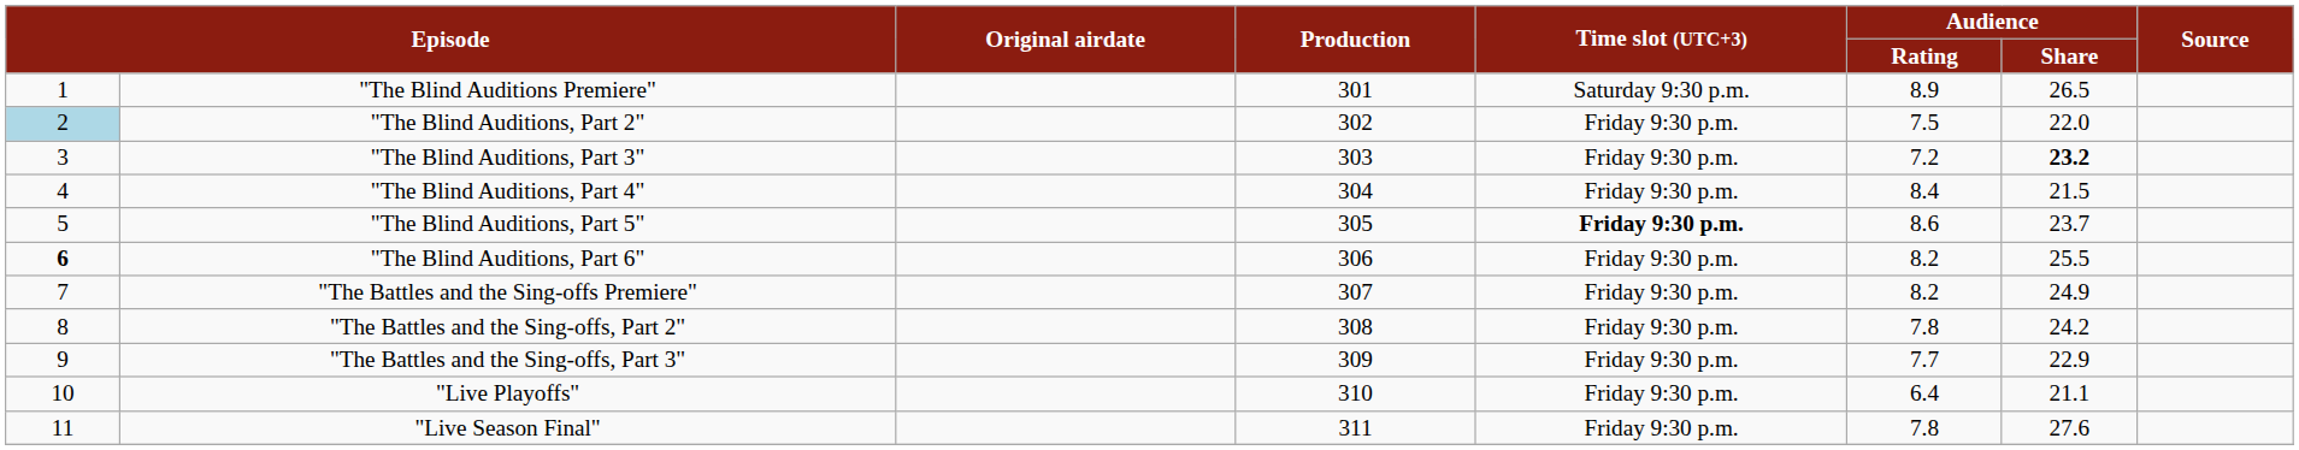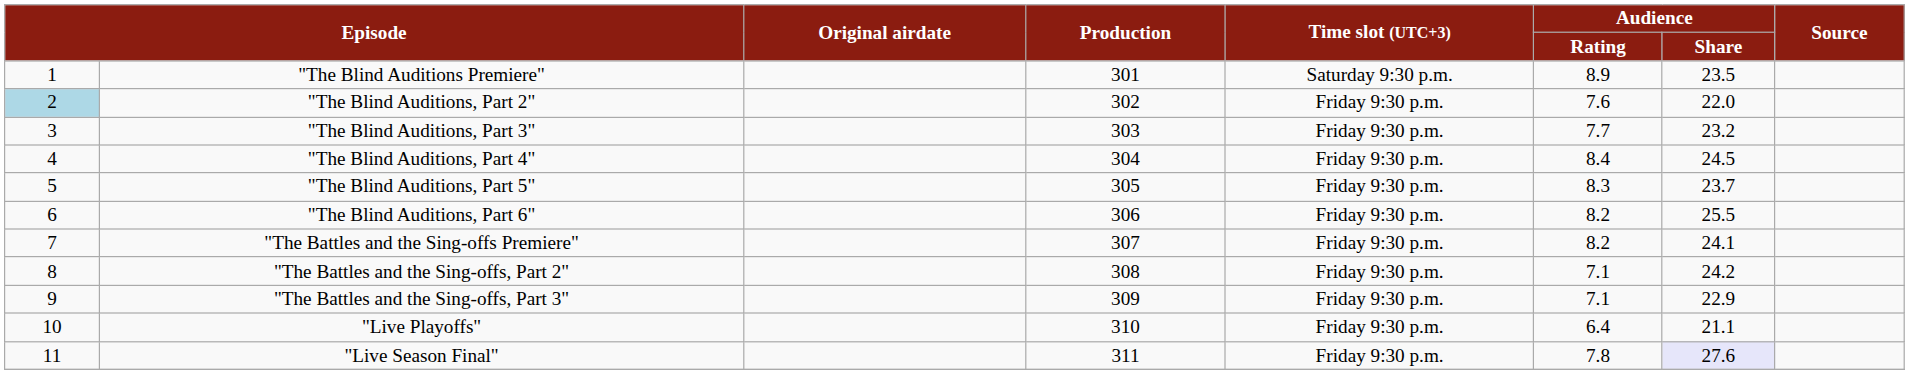"The Blind Auditions Premiere" | Audience / Share: 26.5 -> 23.5
"The Blind Auditions, Part 2" | Audience / Rating: 7.5 -> 7.6
"The Blind Auditions, Part 3" | Audience / Rating: 7.2 -> 7.7
"The Blind Auditions, Part 3" | Audience / Share: bold -> normal
"The Blind Auditions, Part 4" | Audience / Share: 21.5 -> 24.5
"The Blind Auditions, Part 5" | Time slot (UTC+3): bold -> normal
"The Blind Auditions, Part 5" | Audience / Rating: 8.6 -> 8.3
"The Blind Auditions, Part 6" | column 1: bold -> normal
"The Battles and the Sing-offs Premiere" | Audience / Share: 24.9 -> 24.1
"The Battles and the Sing-offs, Part 2" | Audience / Rating: 7.8 -> 7.1
"The Battles and the Sing-offs, Part 3" | Audience / Rating: 7.7 -> 7.1
"Live Season Final" | Audience / Share: no background -> lavender background
